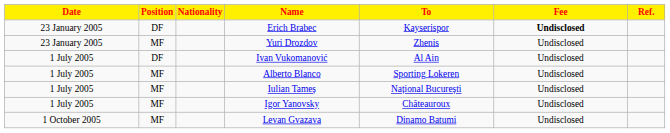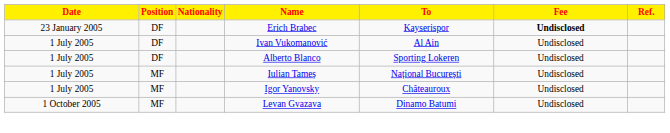- row: 23 January 2005 | MF | Yuri Drozdov | Zhenis | Undisclosed
Alberto Blanco | Position: MF -> DF
